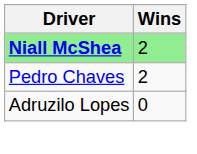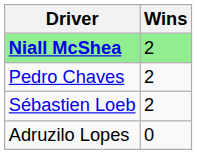+ row: Sébastien Loeb | 2
